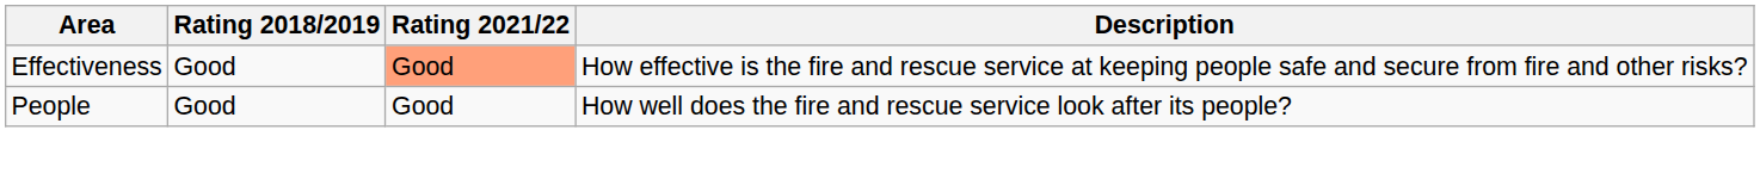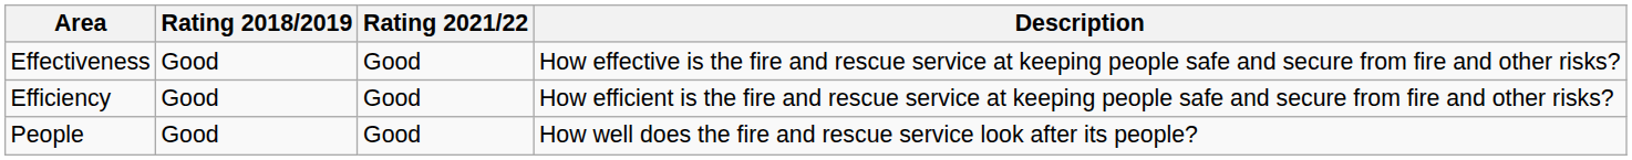Effectiveness | Rating 2021/22: lightsalmon background -> no background
+ row: Efficiency | Good | Good | How efficient is the fire and rescue service at keeping people safe and secure from fire and other risks?
